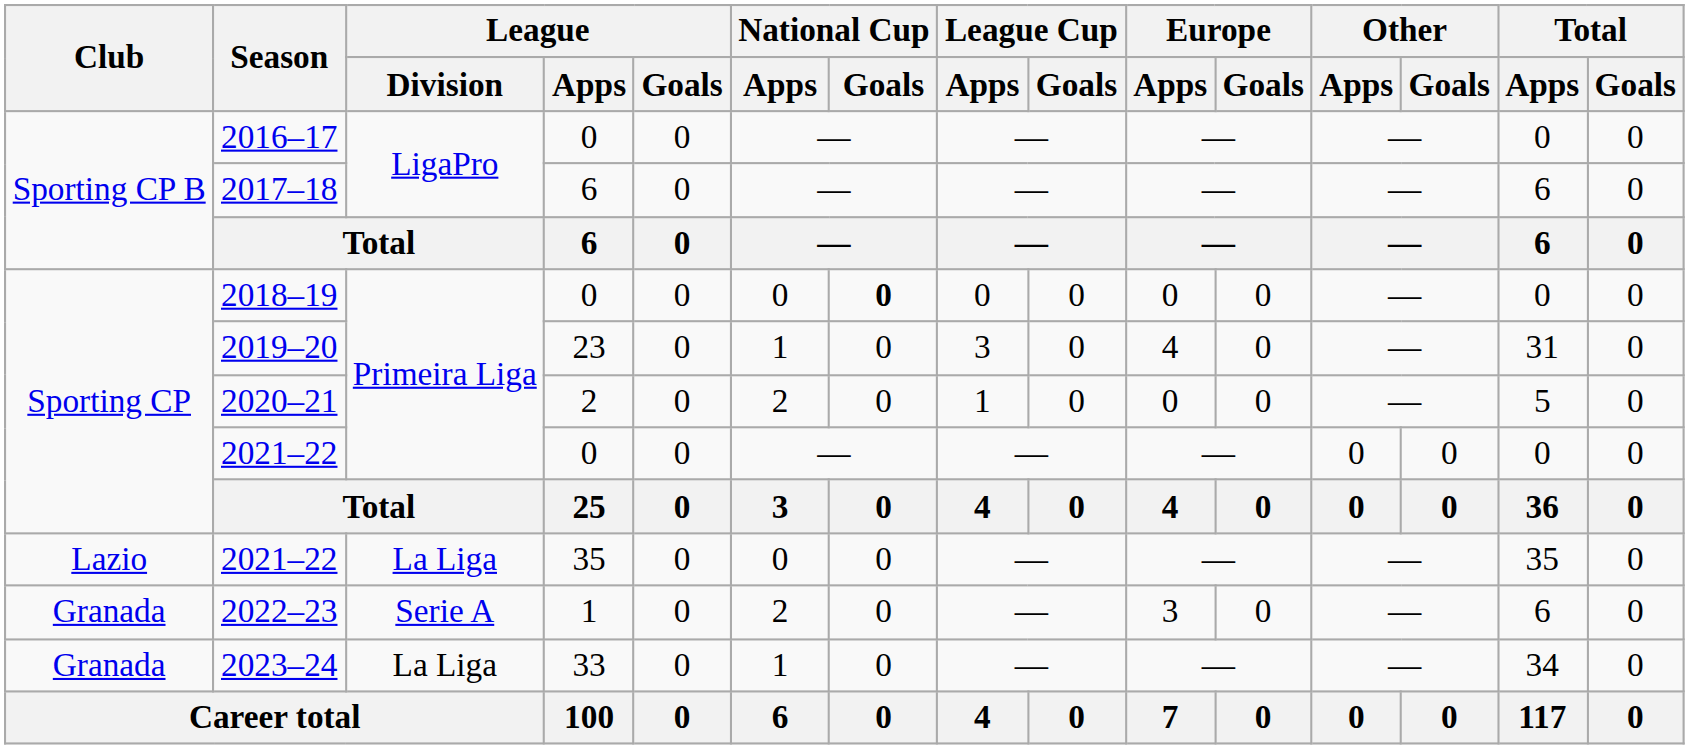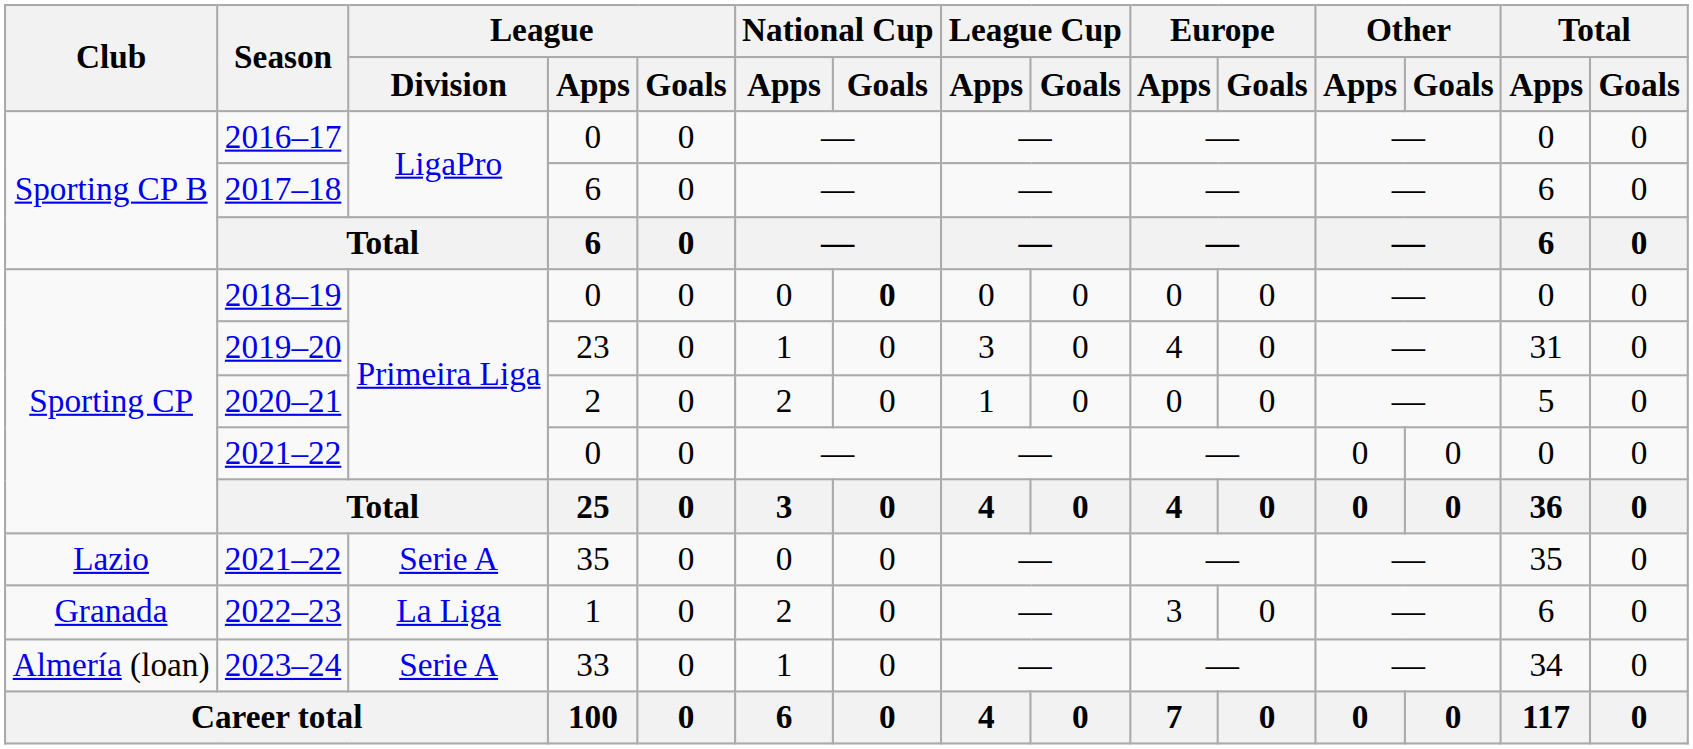2021–22 / 35 | League / Division: La Liga -> Serie A
2022–23 | League / Division: Serie A -> La Liga
2023–24 | Club: Granada -> Almería (loan)
2023–24 | League / Division: La Liga -> Serie A
